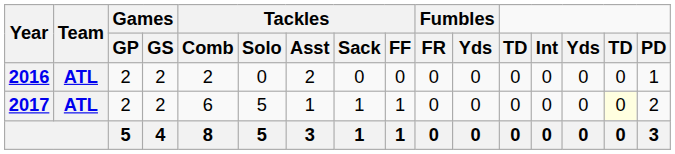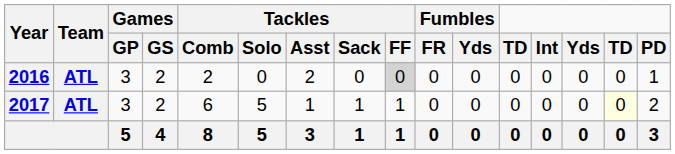2016 | Games / GP: 2 -> 3
2016 | Tackles / FF: no background -> lightgrey background
2017 | Games / GP: 2 -> 3
